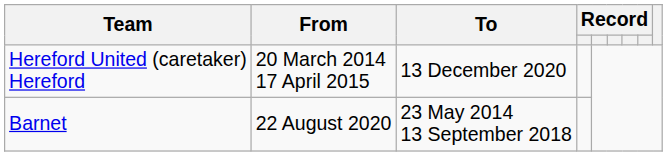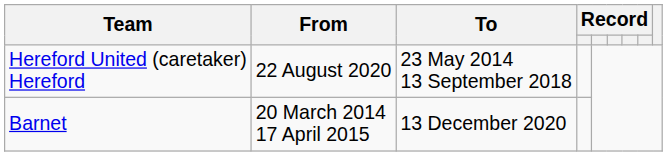Hereford United (caretaker) Hereford | From: 20 March 2014 17 April 2015 -> 22 August 2020
Hereford United (caretaker) Hereford | To: 13 December 2020 -> 23 May 2014 13 September 2018
Barnet | From: 22 August 2020 -> 20 March 2014 17 April 2015
Barnet | To: 23 May 2014 13 September 2018 -> 13 December 2020
